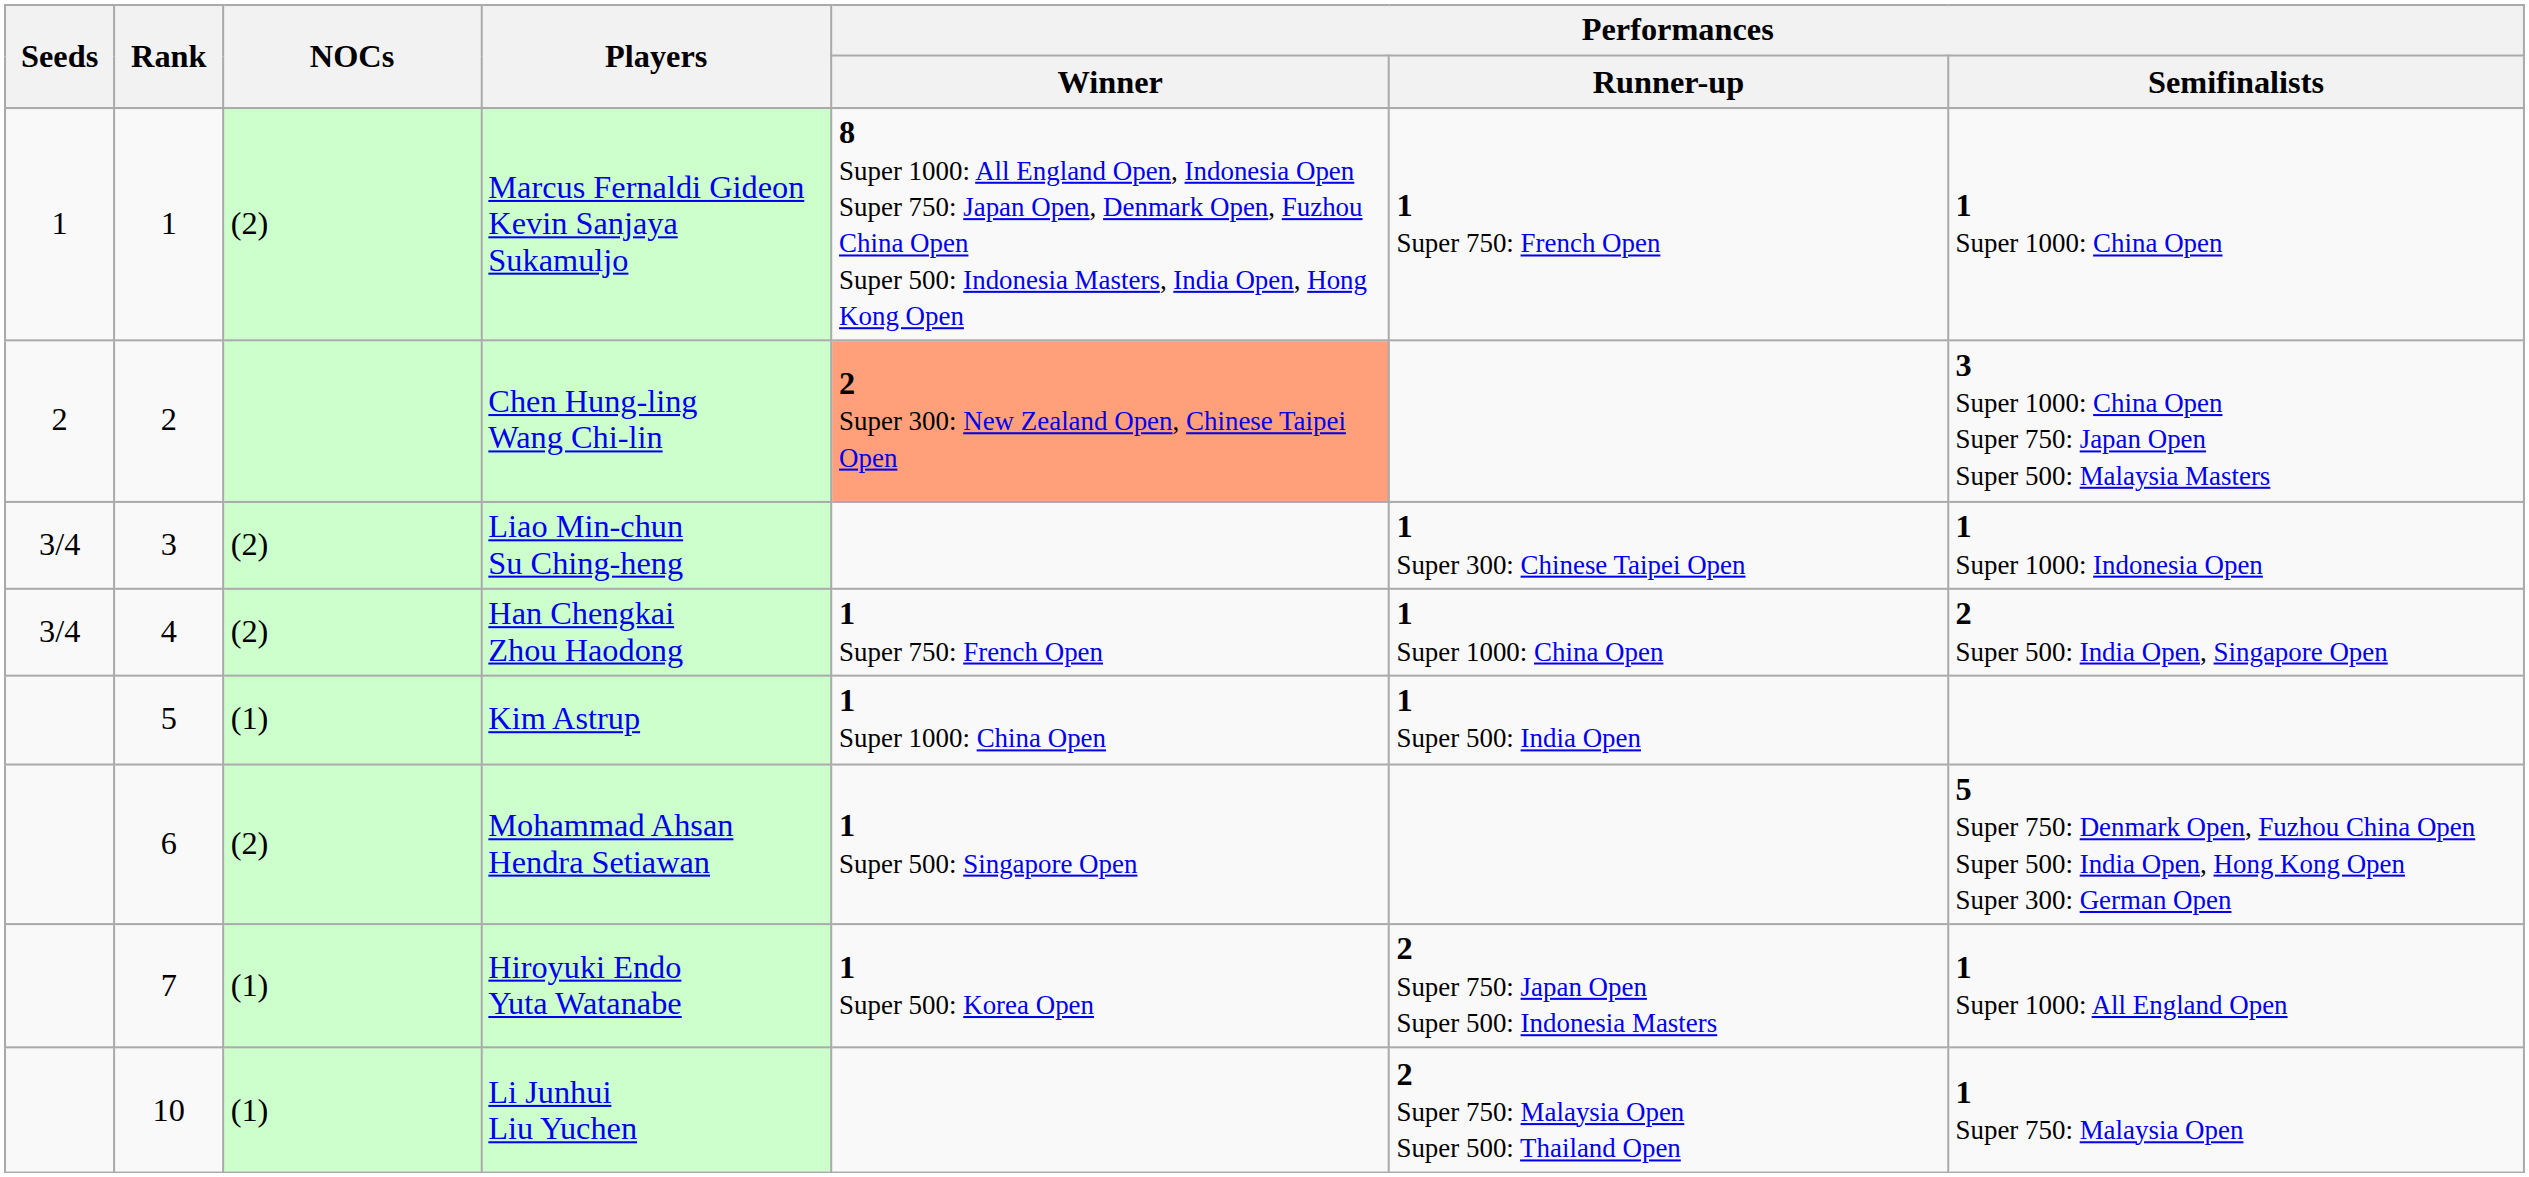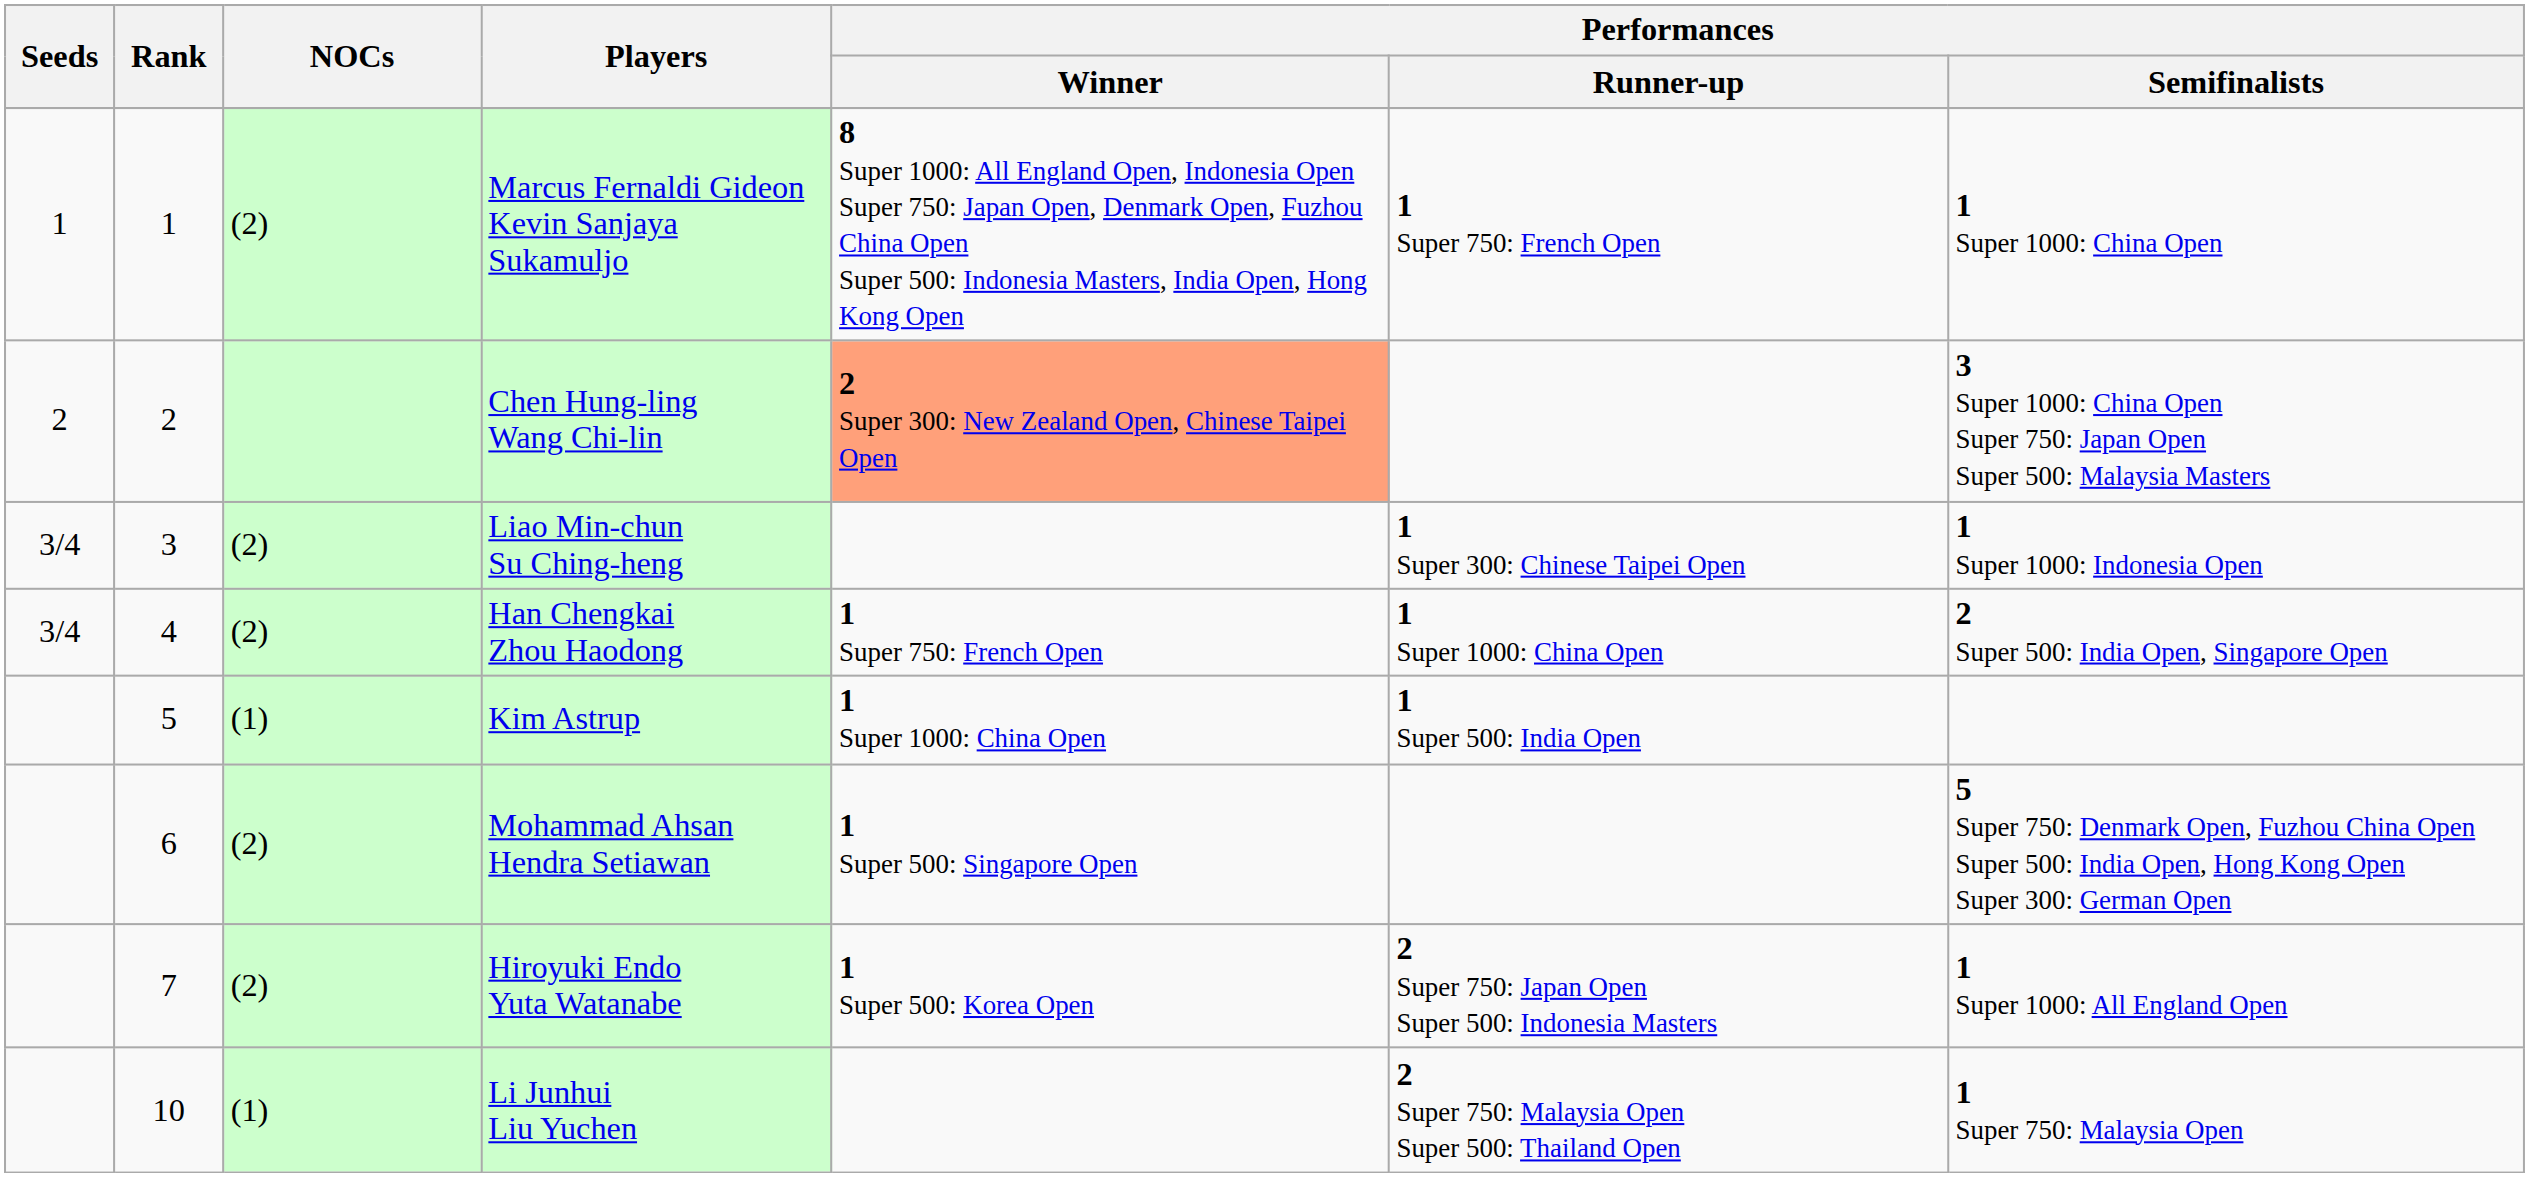Hiroyuki Endo Yuta Watanabe | NOCs: (1) -> (2)
